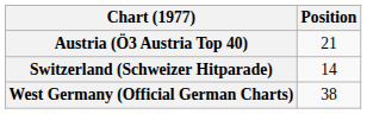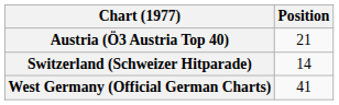West Germany (Official German Charts) | Position: 38 -> 41
